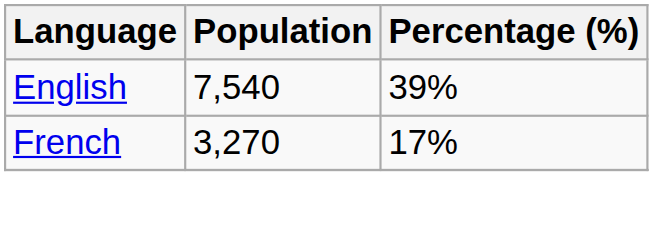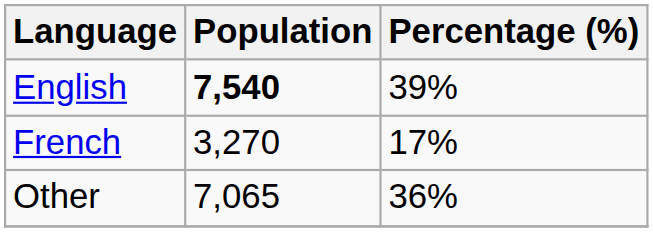English | Population: normal -> bold
+ row: Other | 7,065 | 36%
